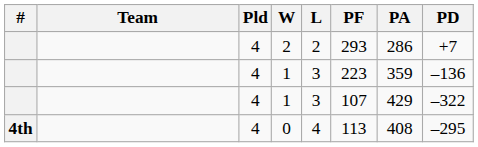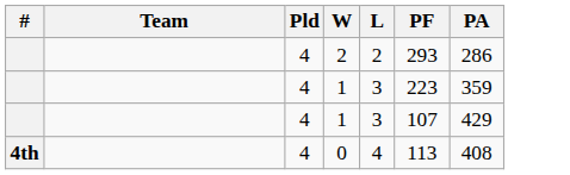- column: PD | +7 | –136 | –322 | –295
